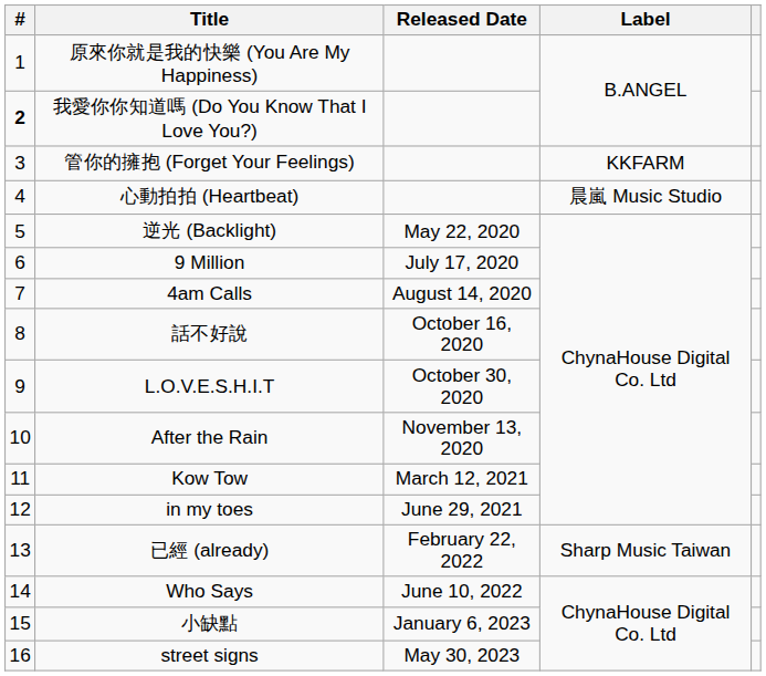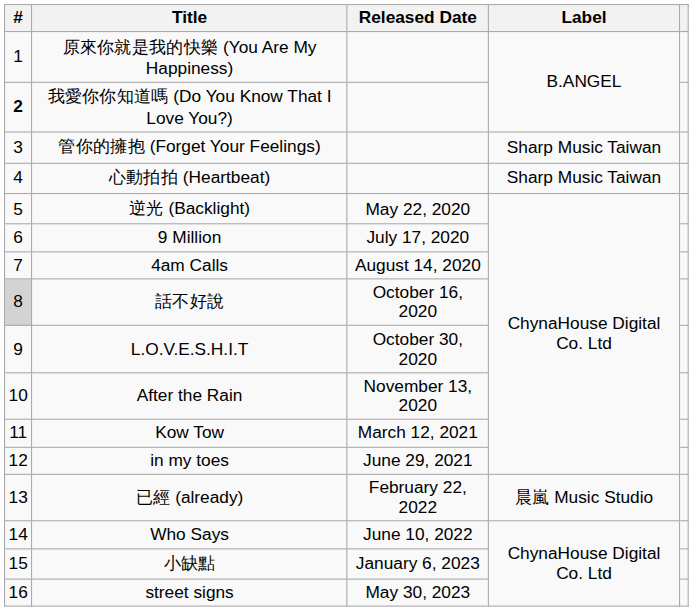管你的擁抱 (Forget Your Feelings) | Label: KKFARM -> Sharp Music Taiwan
心動拍拍 (Heartbeat) | Label: 晨嵐 Music Studio -> Sharp Music Taiwan
話不好說 | #: no background -> lightgrey background
已經 (already) | Label: Sharp Music Taiwan -> 晨嵐 Music Studio
